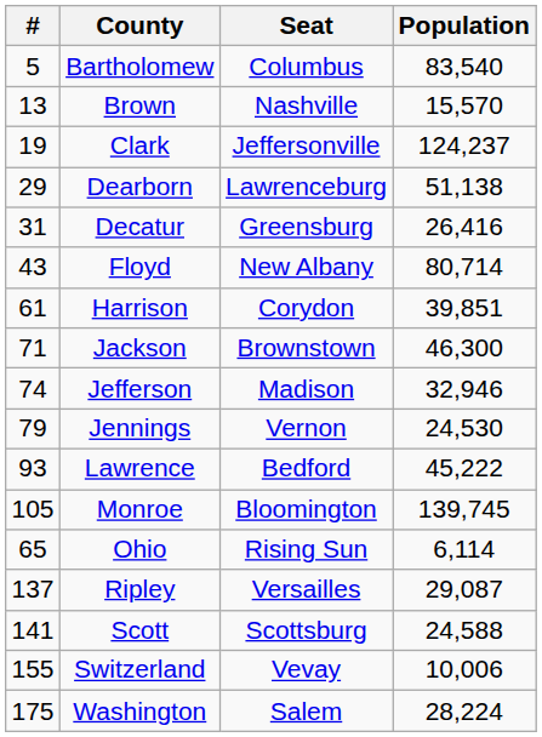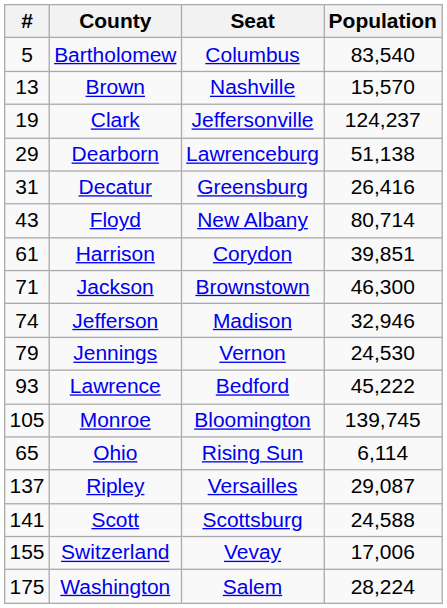Switzerland | Population: 10,006 -> 17,006
